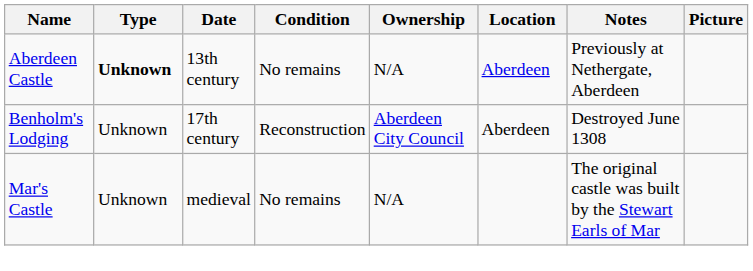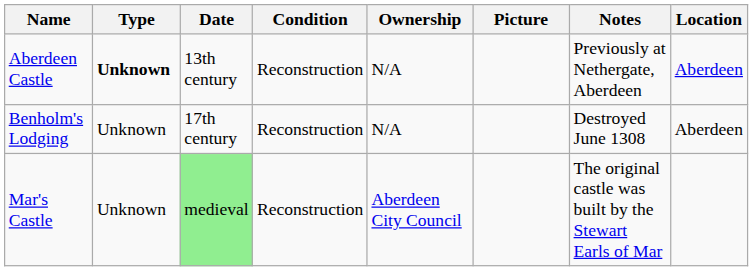columns swapped: Location <-> Picture
Aberdeen Castle | Condition: No remains -> Reconstruction
Benholm's Lodging | Ownership: Aberdeen City Council -> N/A
Mar's Castle | Date: no background -> lightgreen background
Mar's Castle | Condition: No remains -> Reconstruction
Mar's Castle | Ownership: N/A -> Aberdeen City Council
